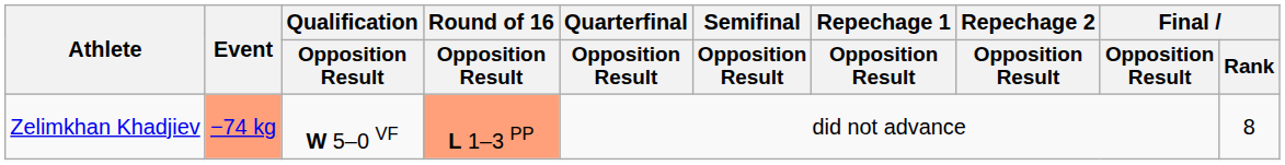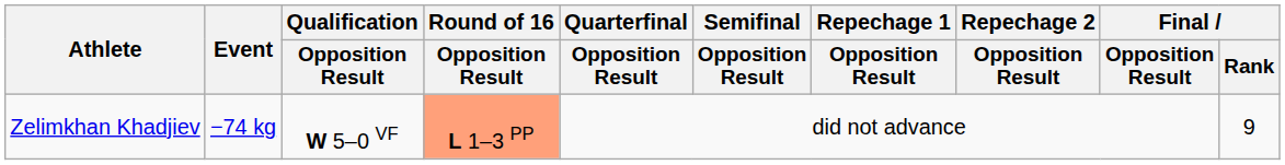Zelimkhan Khadjiev | Event: lightsalmon background -> no background
Zelimkhan Khadjiev | Final / Rank: 8 -> 9
